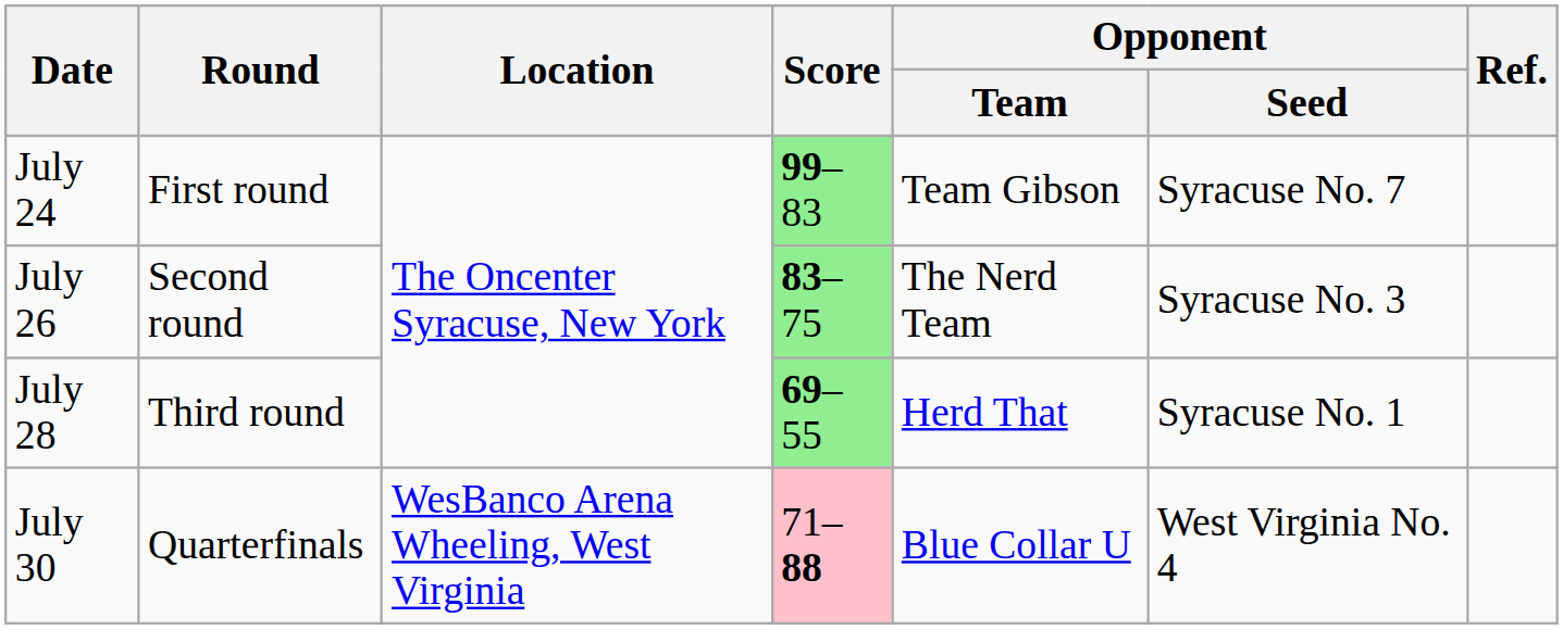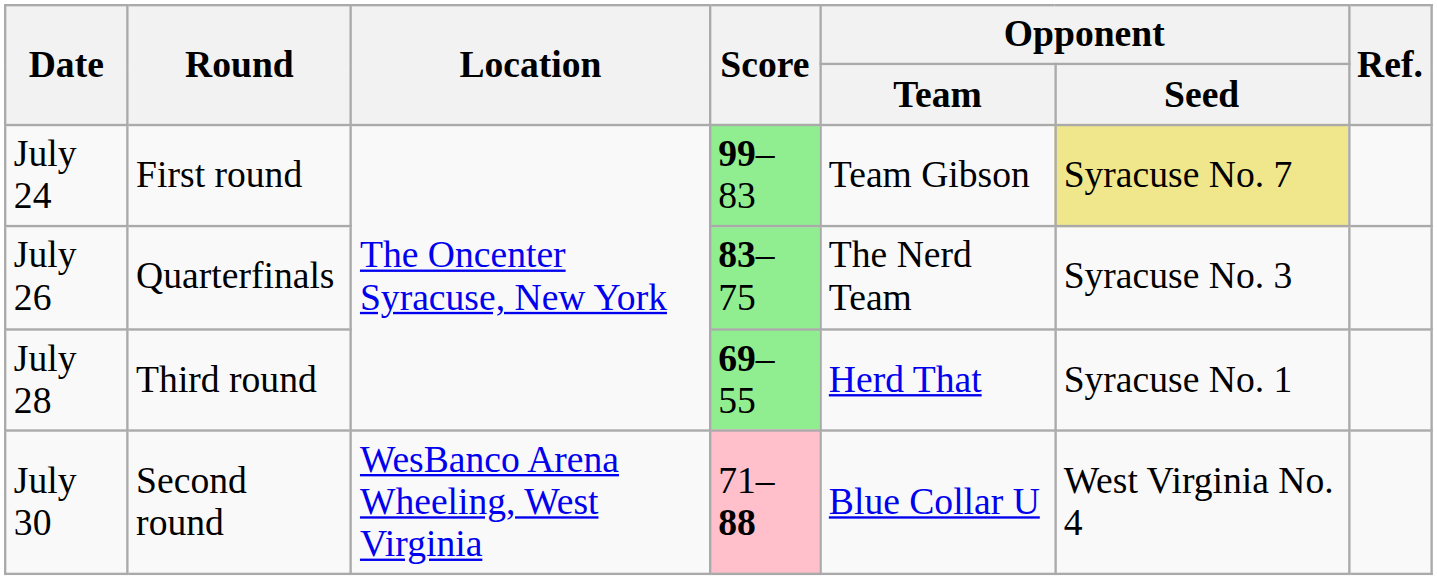July 24 | Opponent / Seed: no background -> khaki background
July 26 | Round: Second round -> Quarterfinals
July 30 | Round: Quarterfinals -> Second round
